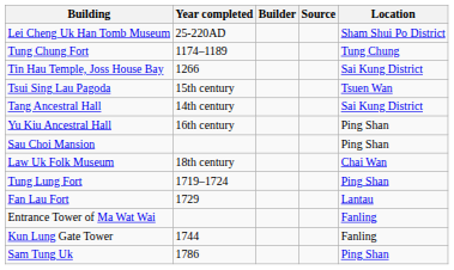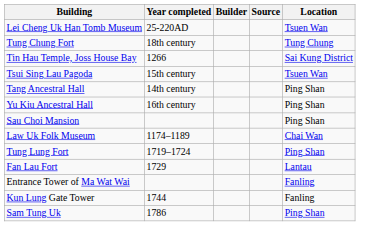Lei Cheng Uk Han Tomb Museum | Location: Sham Shui Po District -> Tsuen Wan
Tung Chung Fort | Year completed: 1174–1189 -> 18th century
Tang Ancestral Hall | Location: Sai Kung District -> Ping Shan
Law Uk Folk Museum | Year completed: 18th century -> 1174–1189
